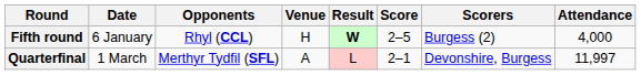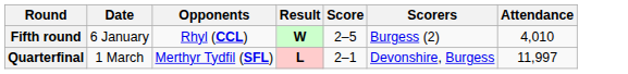- column: Venue | H | A
Fifth round | Attendance: 4,000 -> 4,010
Quarterfinal | Result: normal -> bold
